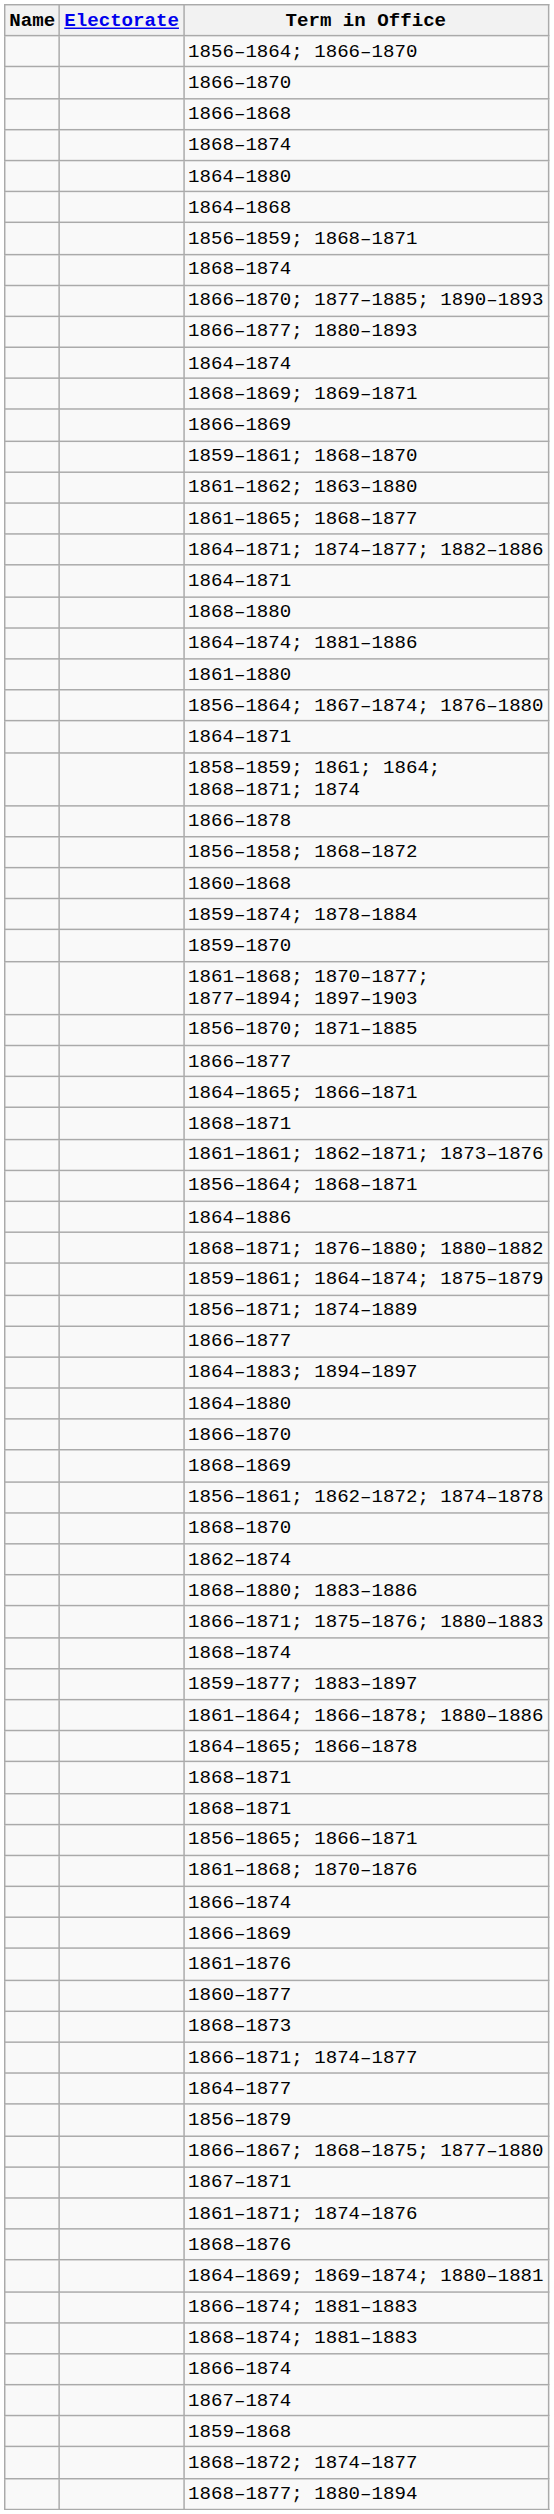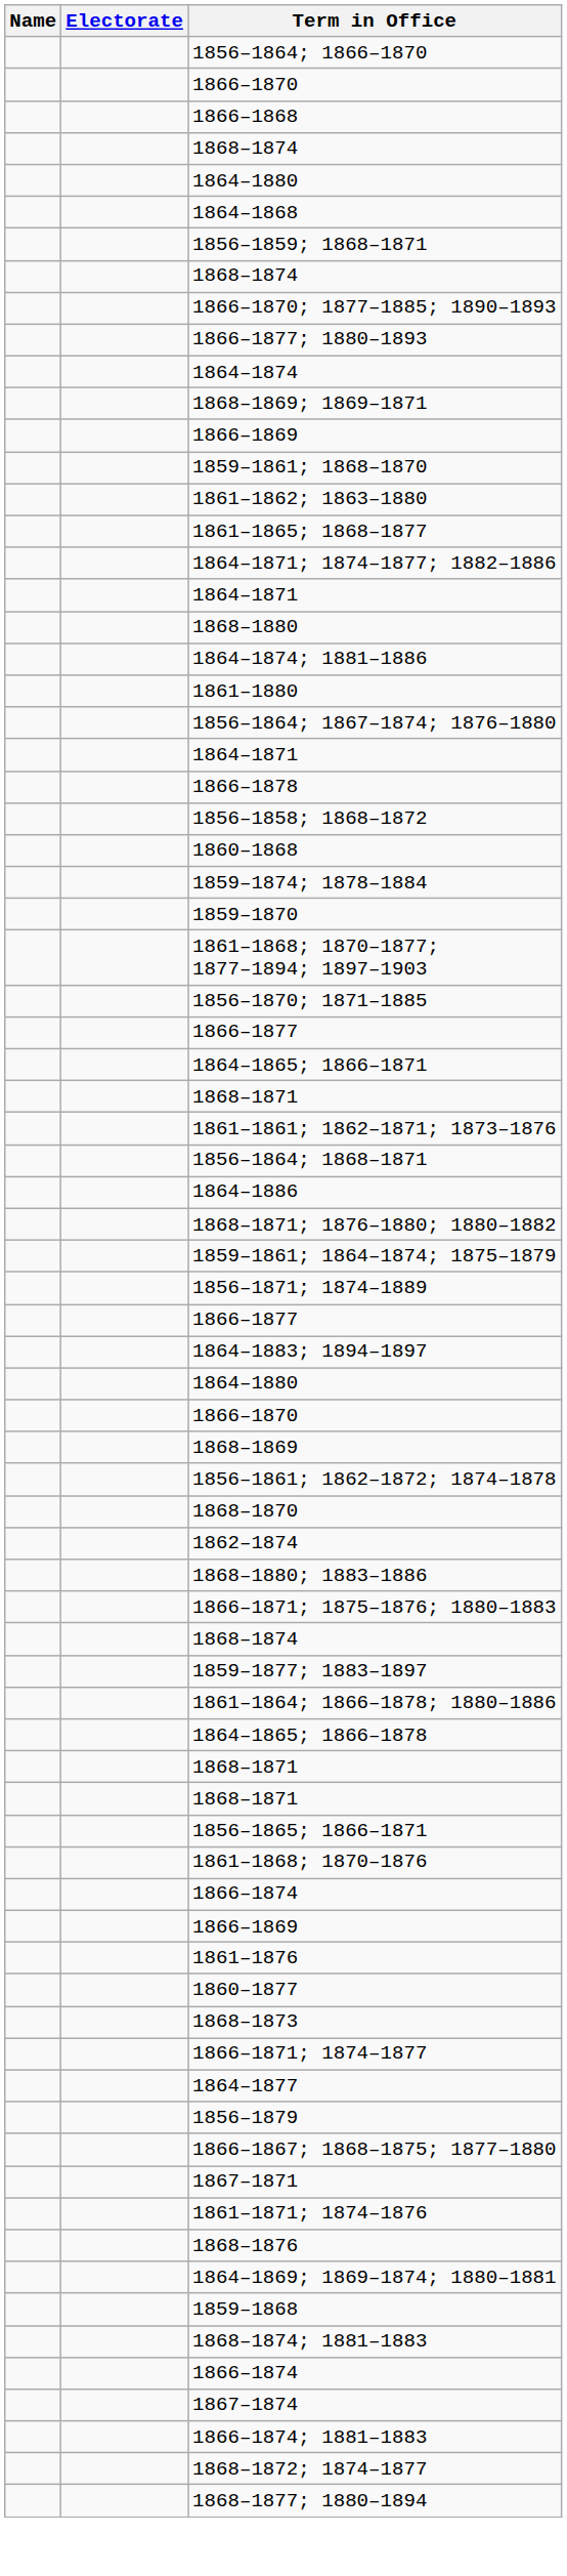- row: 1858–1859; 1861; 1864; 1868–1871; 1874
rows swapped: 1859–1868 <-> 1866–1874; 1881–1883
